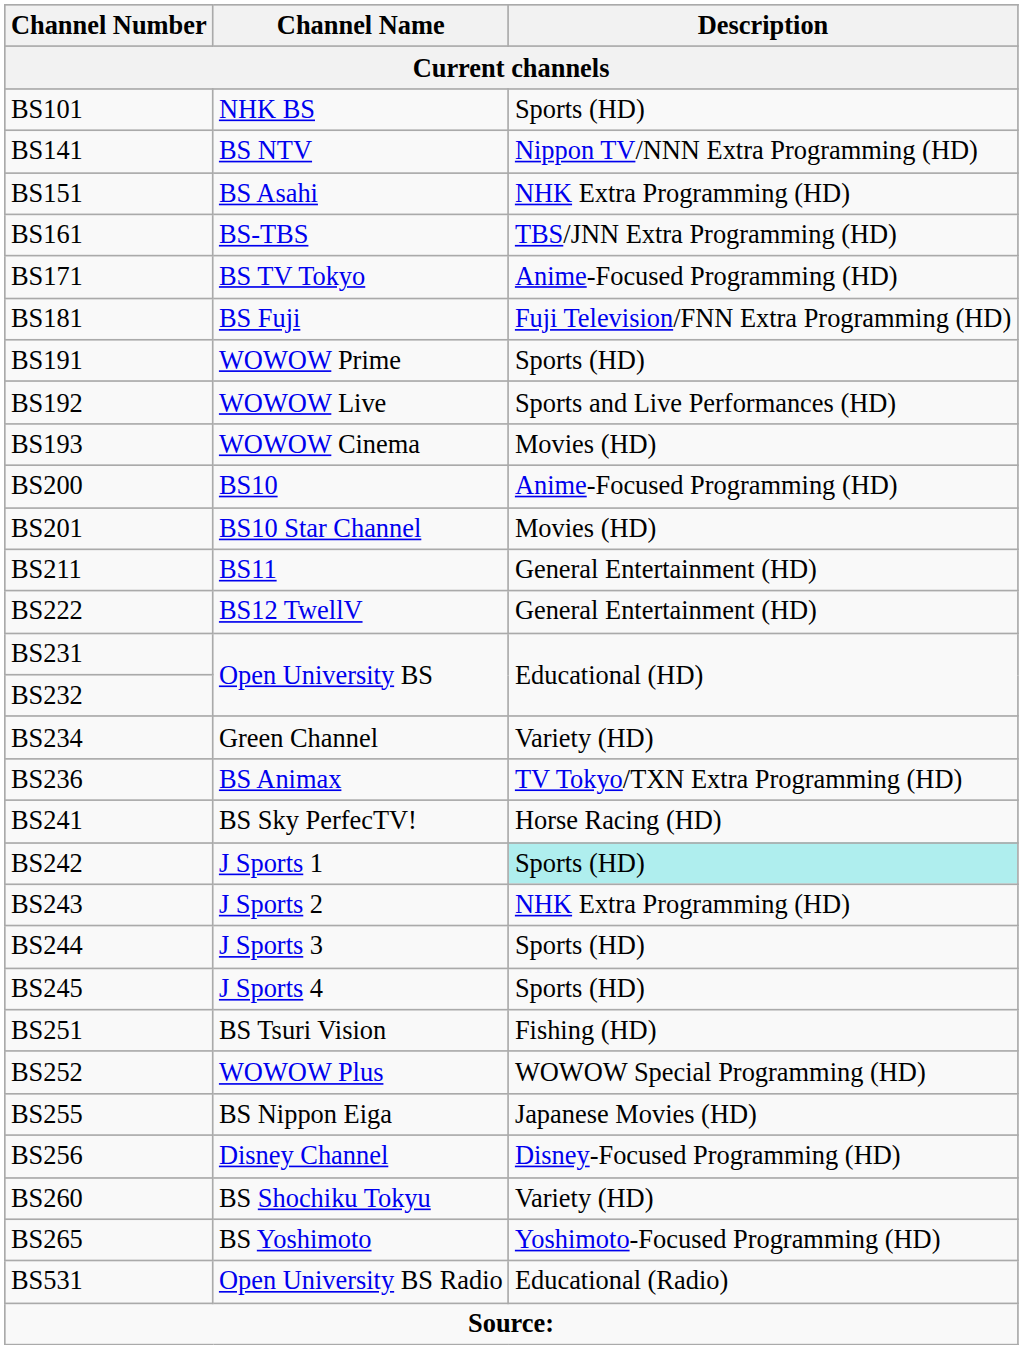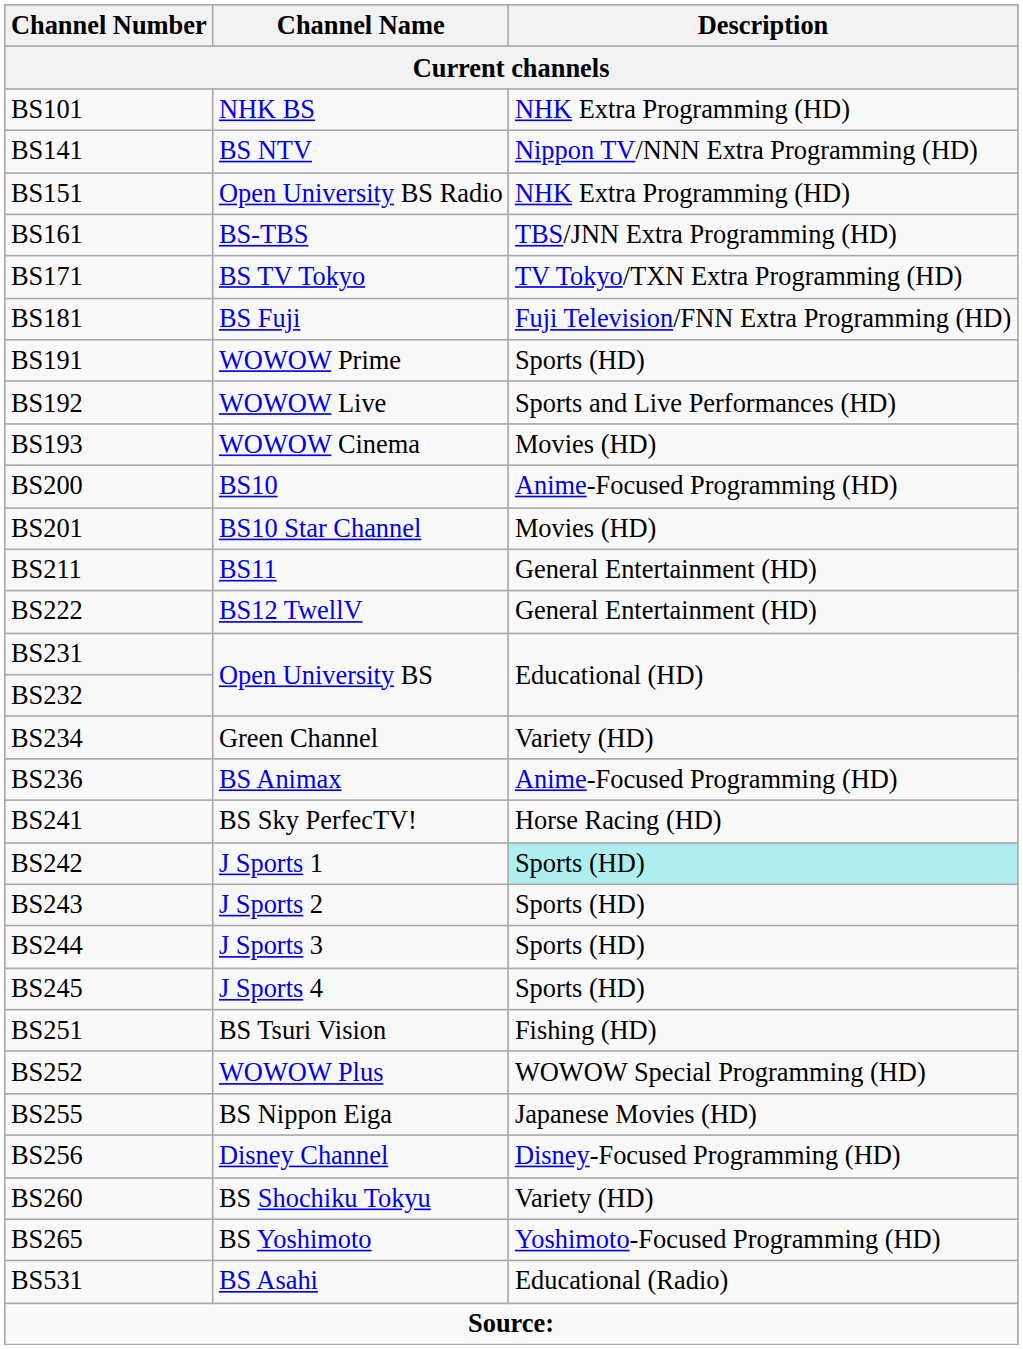BS101 | Description: Sports (HD) -> NHK Extra Programming (HD)
BS151 | Channel Name: BS Asahi -> Open University BS Radio
BS171 | Description: Anime-Focused Programming (HD) -> TV Tokyo/TXN Extra Programming (HD)
BS236 | Description: TV Tokyo/TXN Extra Programming (HD) -> Anime-Focused Programming (HD)
BS243 | Description: NHK Extra Programming (HD) -> Sports (HD)
BS531 | Channel Name: Open University BS Radio -> BS Asahi
